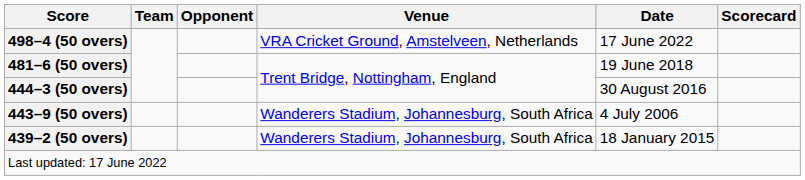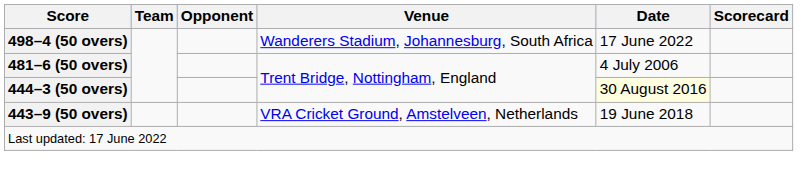498–4 (50 overs) | Venue: VRA Cricket Ground, Amstelveen, Netherlands -> Wanderers Stadium, Johannesburg, South Africa
481–6 (50 overs) | Date: 19 June 2018 -> 4 July 2006
444–3 (50 overs) | Date: no background -> lightyellow background
443–9 (50 overs) | Venue: Wanderers Stadium, Johannesburg, South Africa -> VRA Cricket Ground, Amstelveen, Netherlands
443–9 (50 overs) | Date: 4 July 2006 -> 19 June 2018
- row: 439–2 (50 overs) | Wanderers Stadium, Johannesburg, South Africa | 18 January 2015
